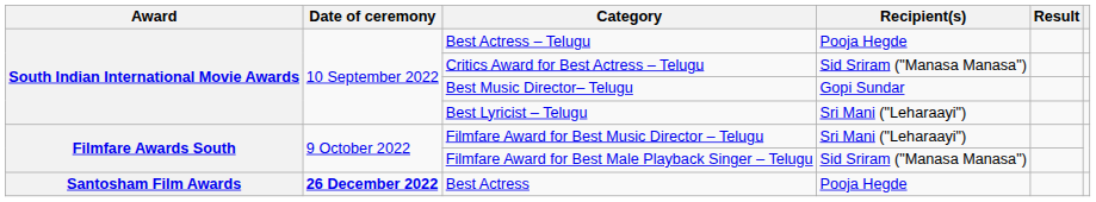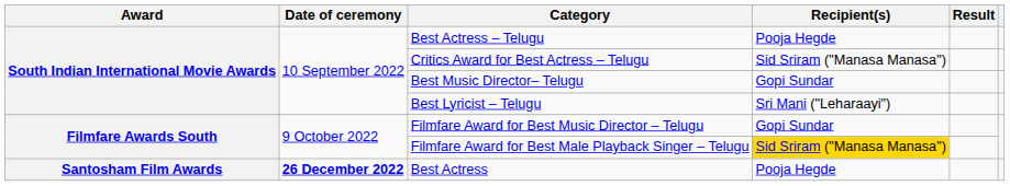Filmfare Award for Best Music Director – Telugu | Recipient(s): Sri Mani ("Leharaayi") -> Gopi Sundar
Filmfare Award for Best Male Playback Singer – Telugu | Recipient(s): no background -> gold background
